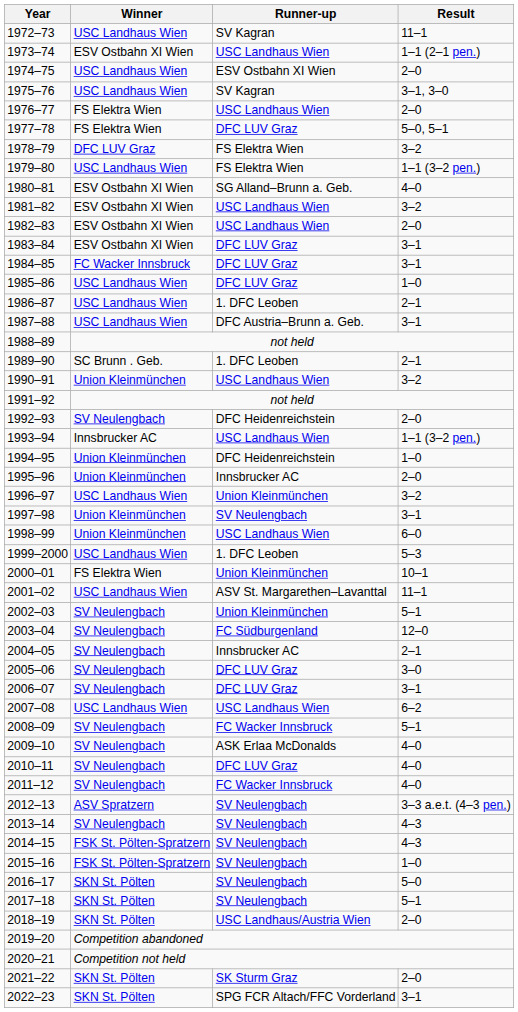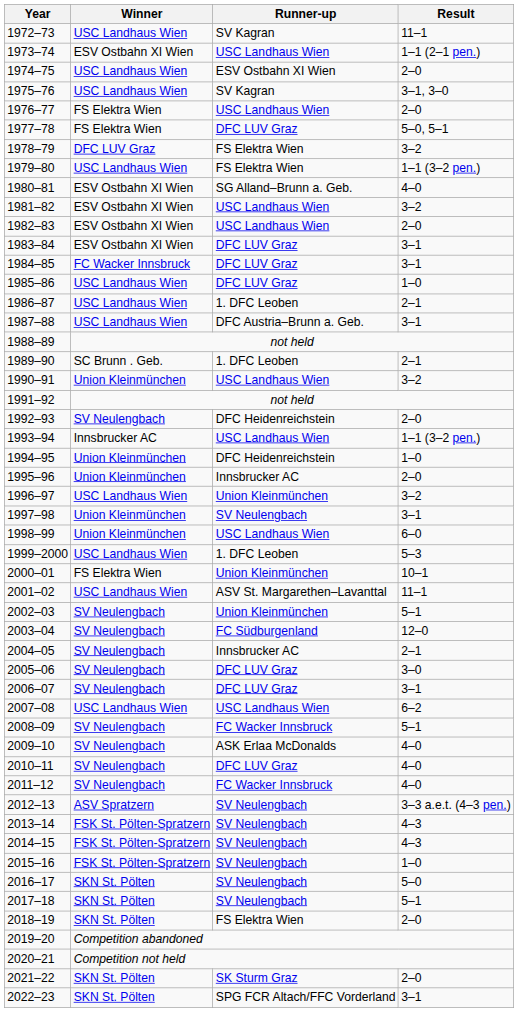2013–14 | Winner: SV Neulengbach -> FSK St. Pölten-Spratzern
2018–19 | Runner-up: USC Landhaus/Austria Wien -> FS Elektra Wien
